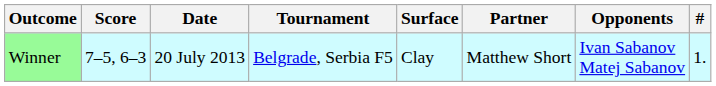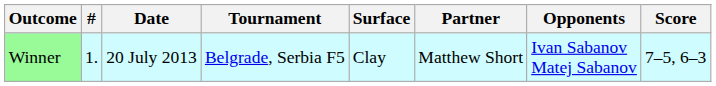columns swapped: # <-> Score
